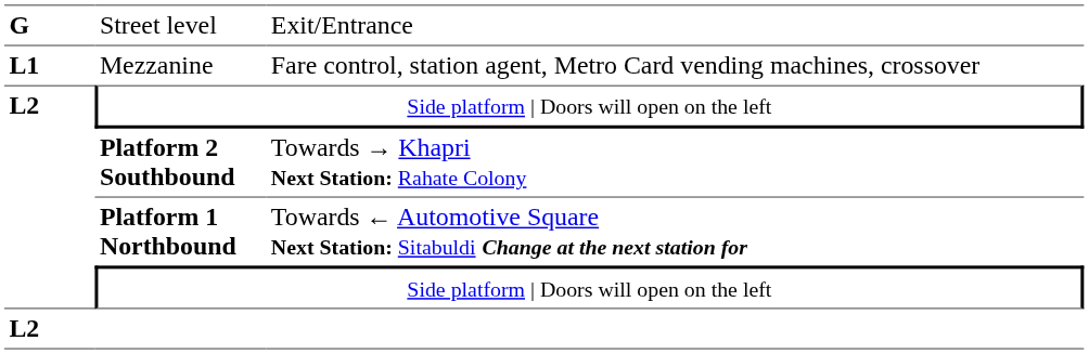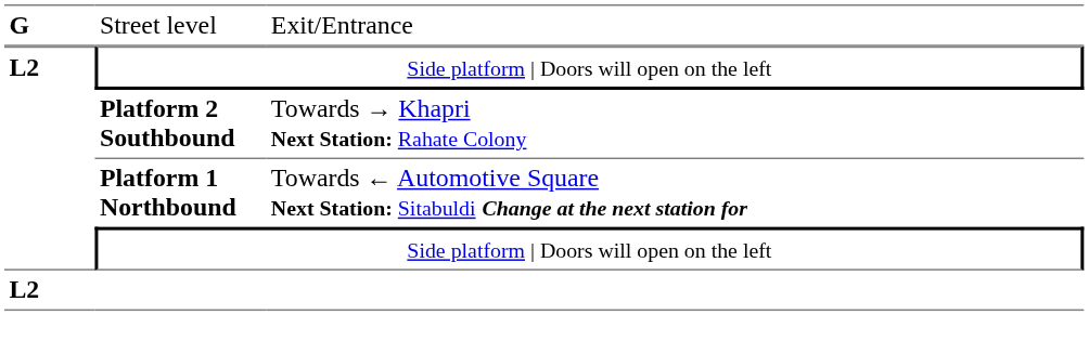- row: L1 | Mezzanine | Fare control, station agent, Metro Card vending machines, crossover
